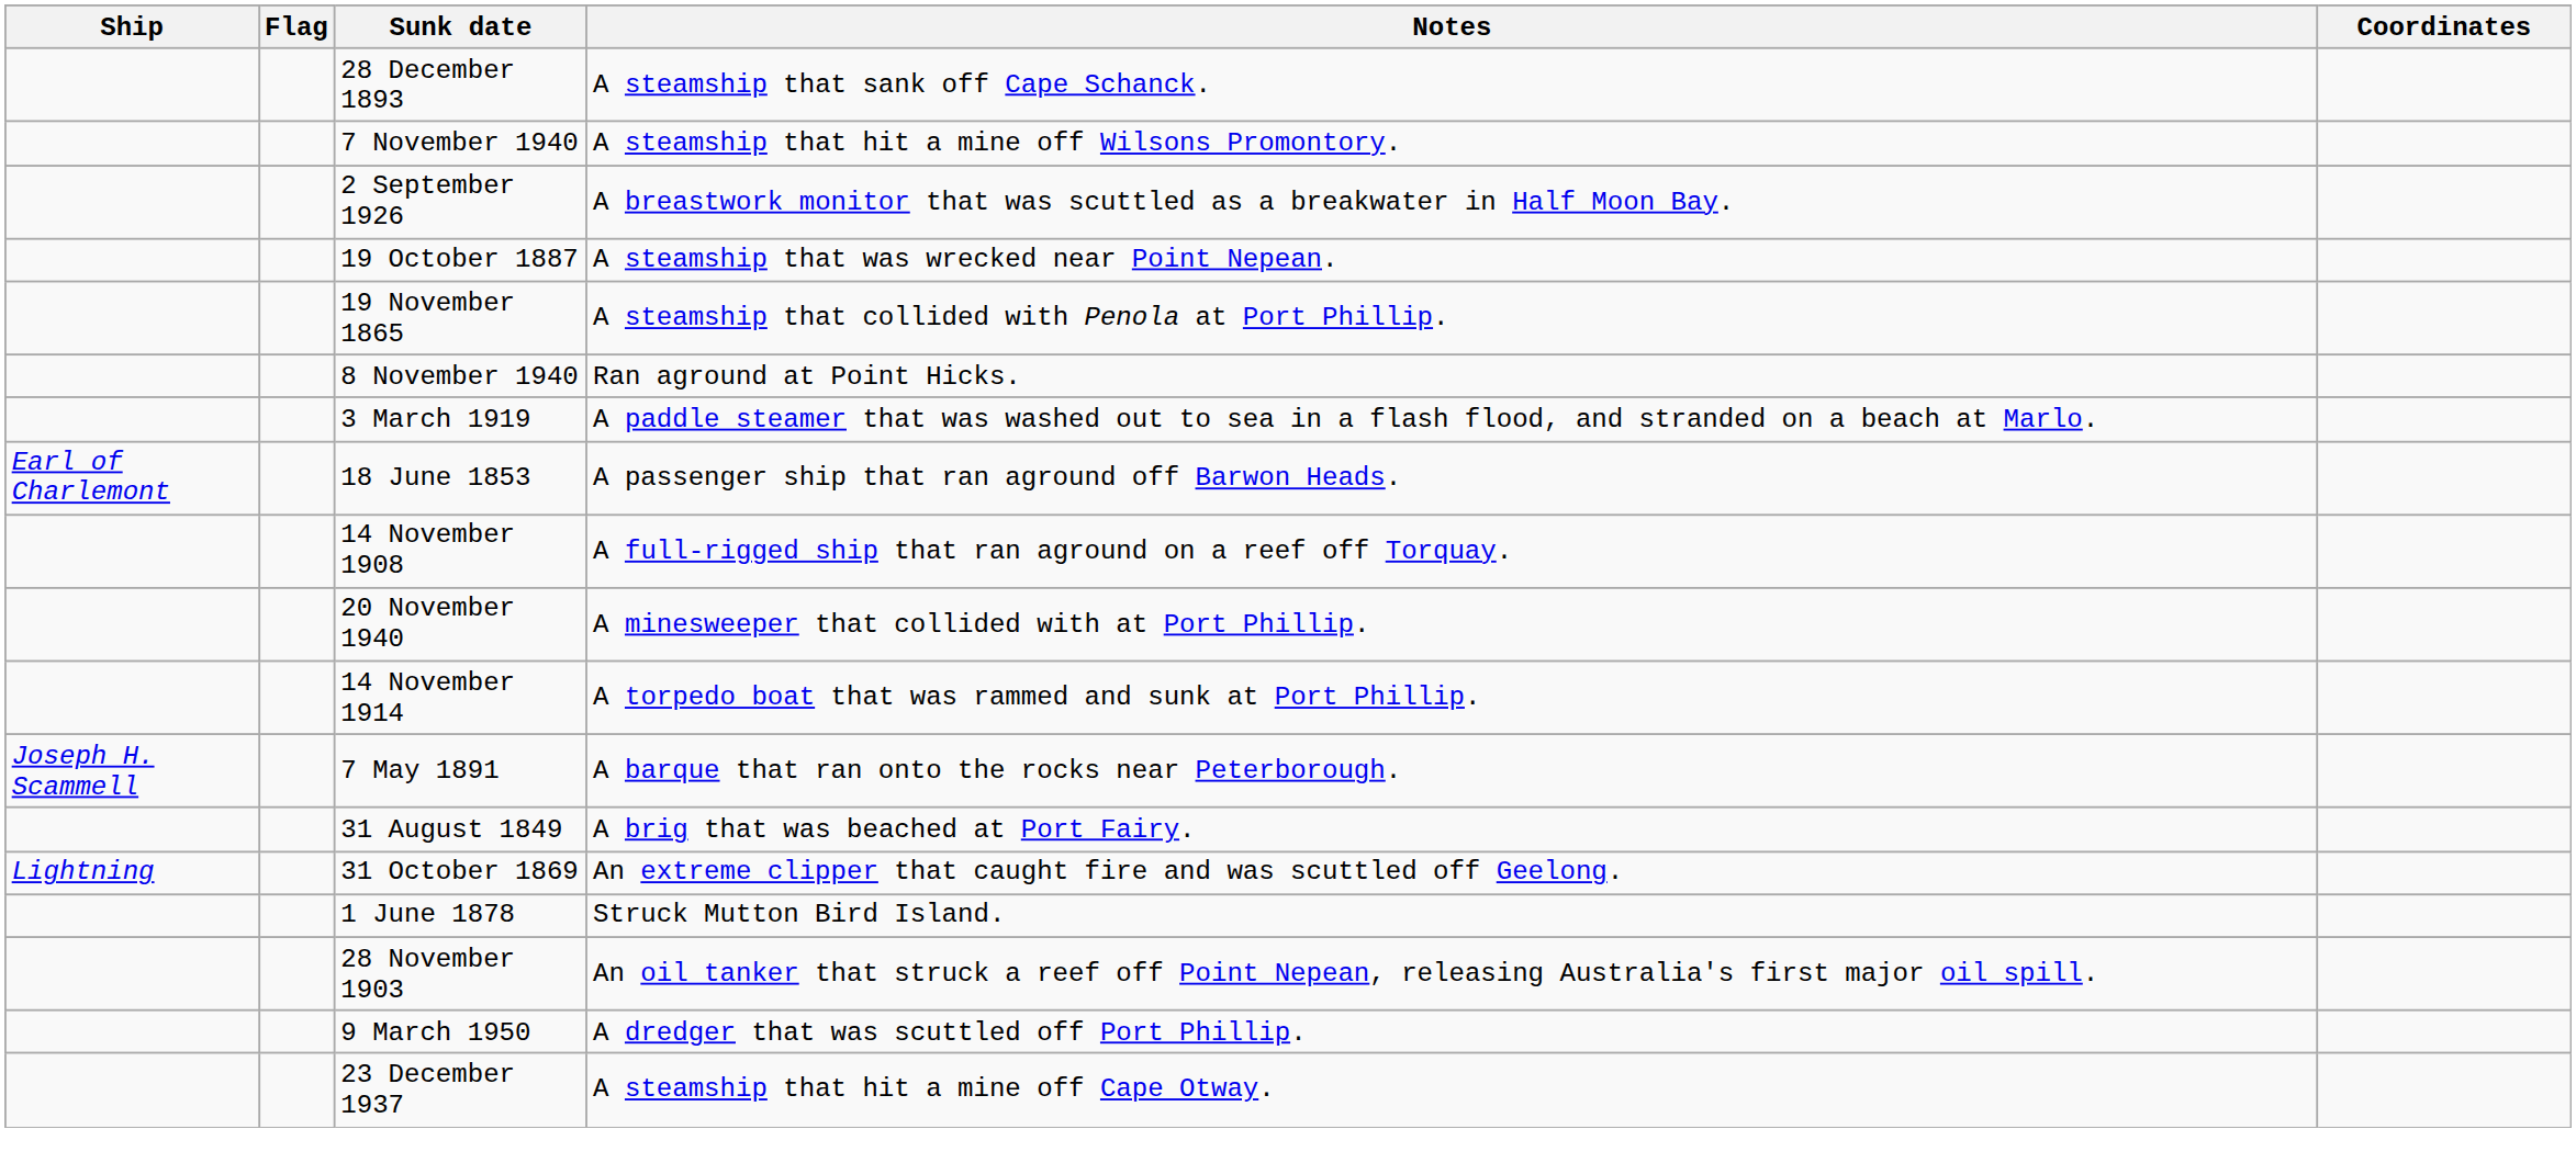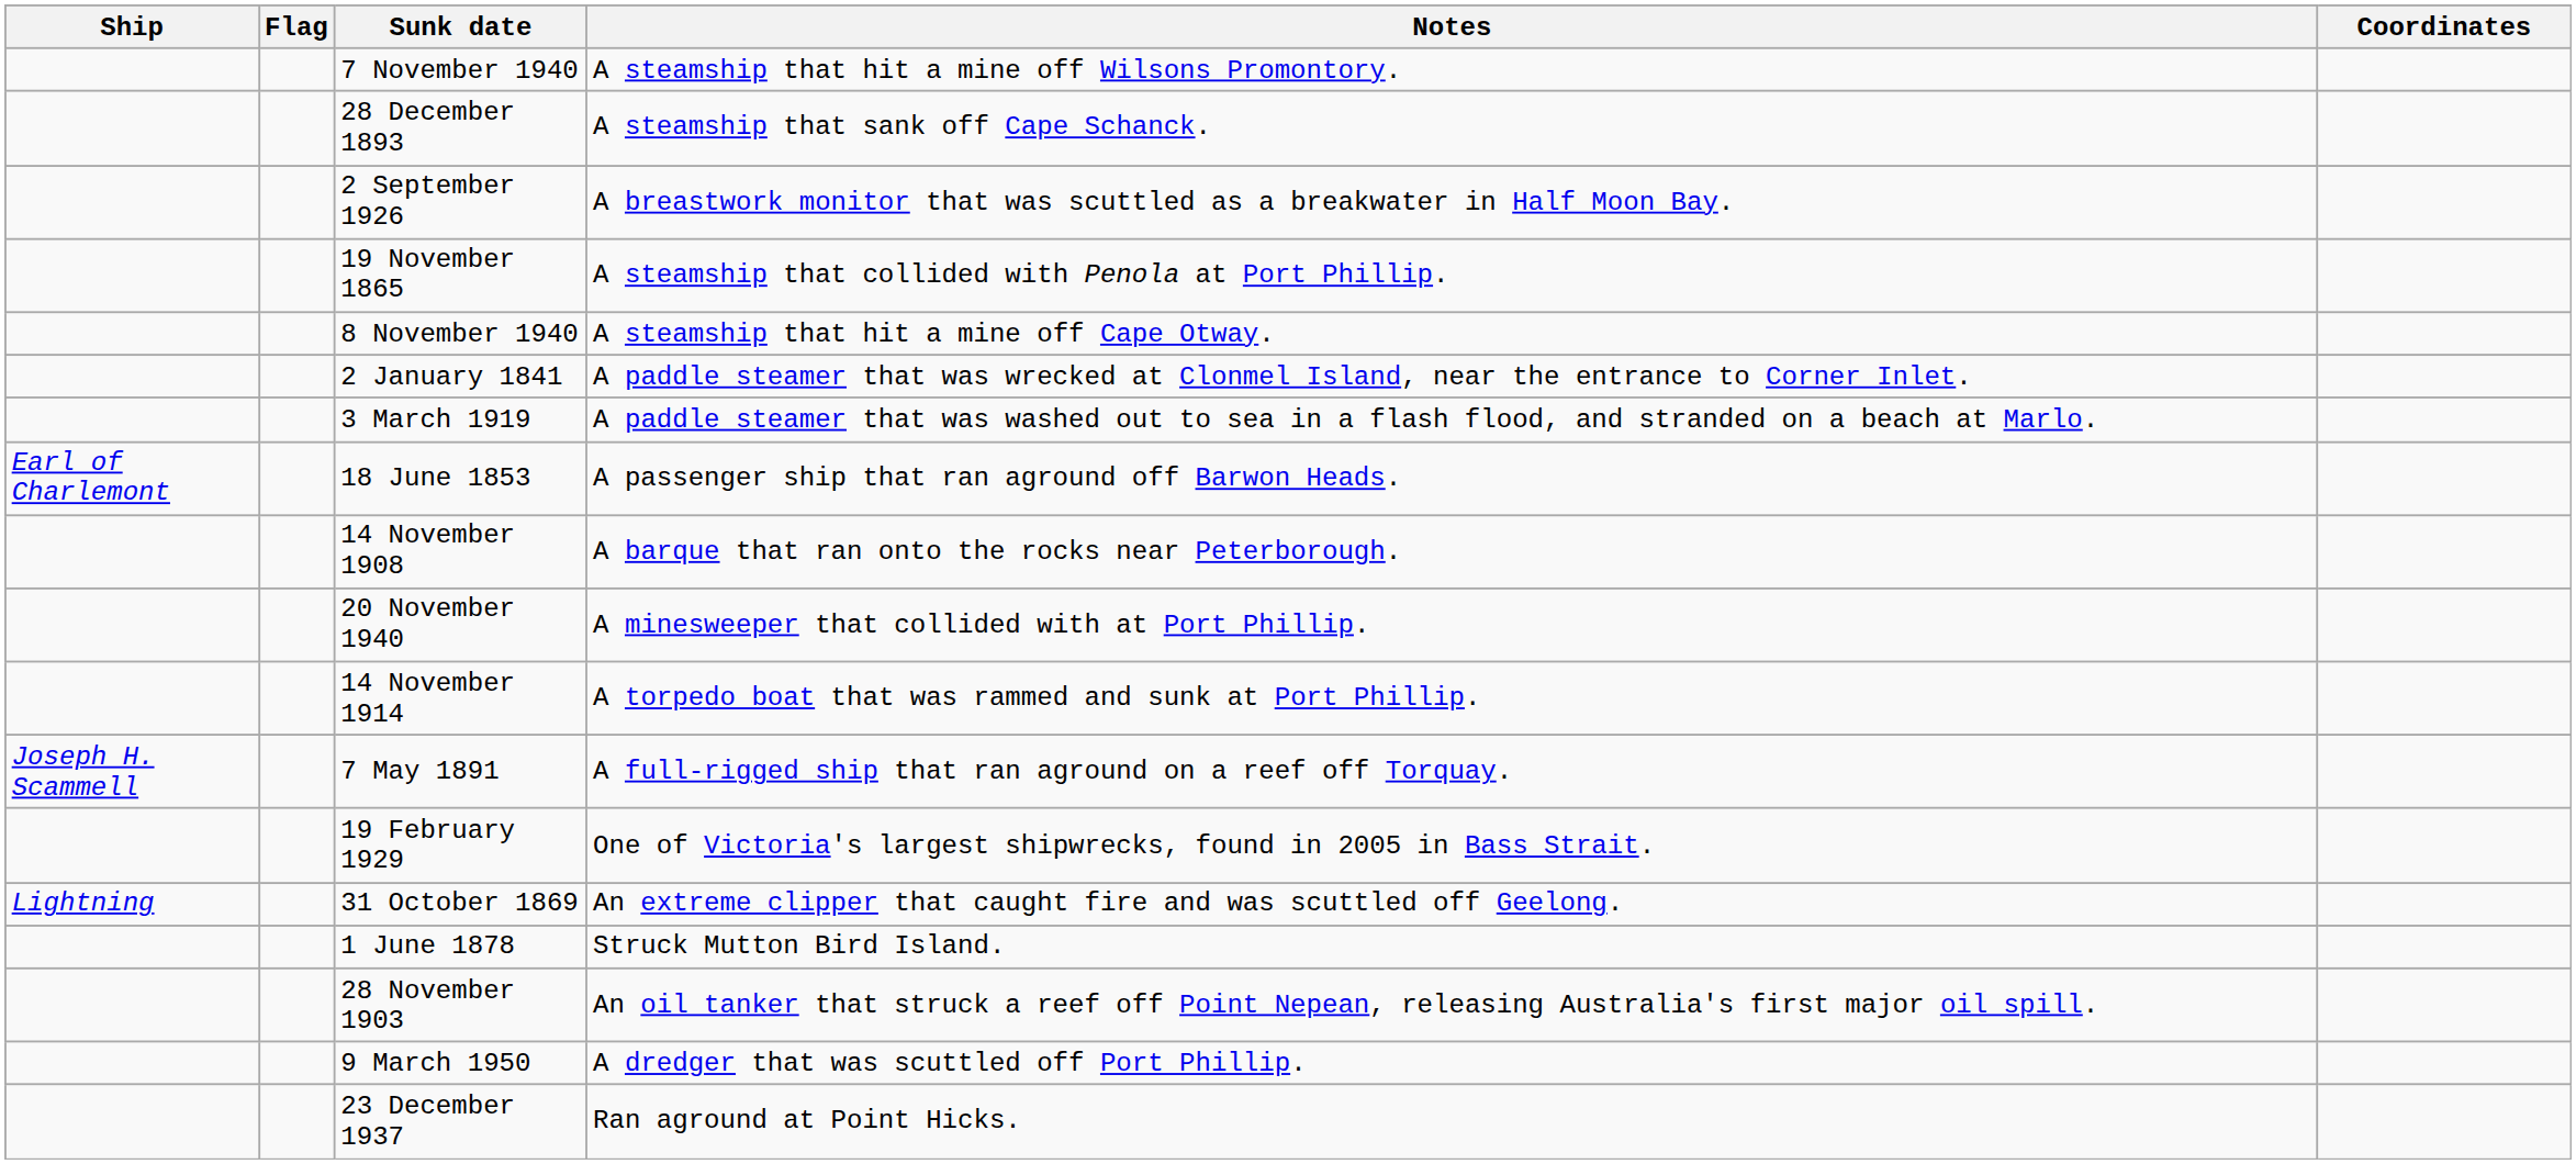rows swapped: 28 December 1893 <-> 7 November 1940
- row: 19 October 1887 | A steamship that was wrecked near Point Nepean.
8 November 1940 | Notes: Ran aground at Point Hicks. -> A steamship that hit a mine off Cape Otway.
+ row: 2 January 1841 | A paddle steamer that was wrecked at Clonmel Island, near the entrance to Corner Inlet.
14 November 1908 | Notes: A full-rigged ship that ran aground on a reef off Torquay. -> A barque that ran onto the rocks near Peterborough.
7 May 1891 | Notes: A barque that ran onto the rocks near Peterborough. -> A full-rigged ship that ran aground on a reef off Torquay.
+ row: 19 February 1929 | One of Victoria's largest shipwrecks, found in 2005 in Bass Strait.
- row: 31 August 1849 | A brig that was beached at Port Fairy.
23 December 1937 | Notes: A steamship that hit a mine off Cape Otway. -> Ran aground at Point Hicks.
